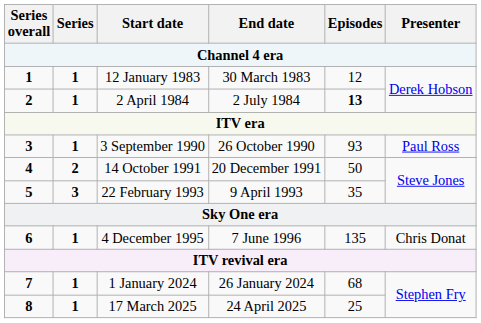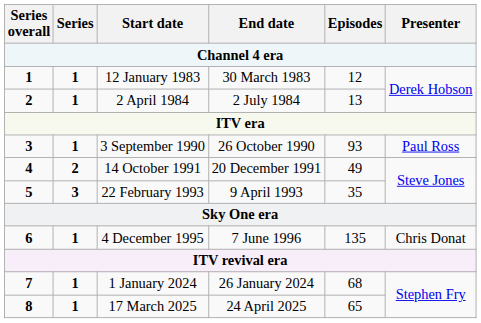2 April 1984 | Episodes: bold -> normal
14 October 1991 | Episodes: 50 -> 49
17 March 2025 | Episodes: 25 -> 65
